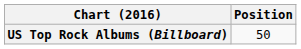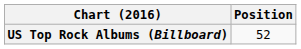US Top Rock Albums (Billboard) | Position: 50 -> 52
